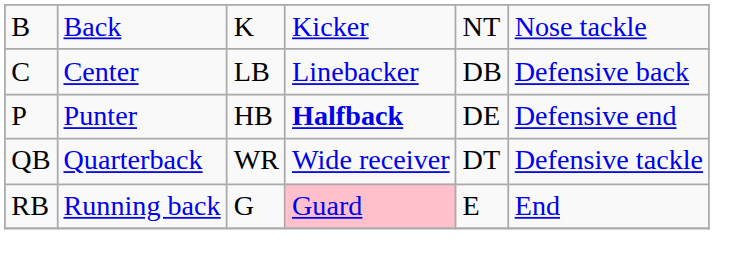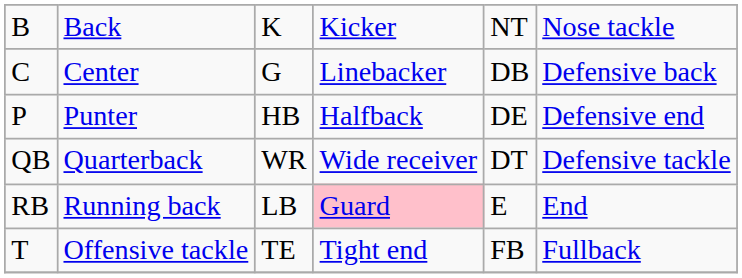Center | column 3: LB -> G
Punter | column 4: bold -> normal
Running back | column 3: G -> LB
+ row: T | Offensive tackle | TE | Tight end | FB | Fullback
